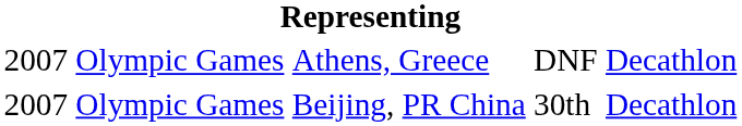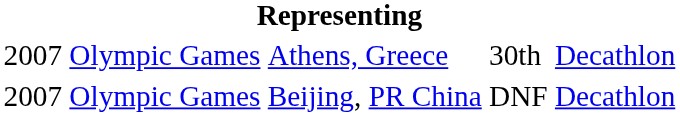Athens, Greece | column 4: DNF -> 30th
Beijing, PR China | column 4: 30th -> DNF
